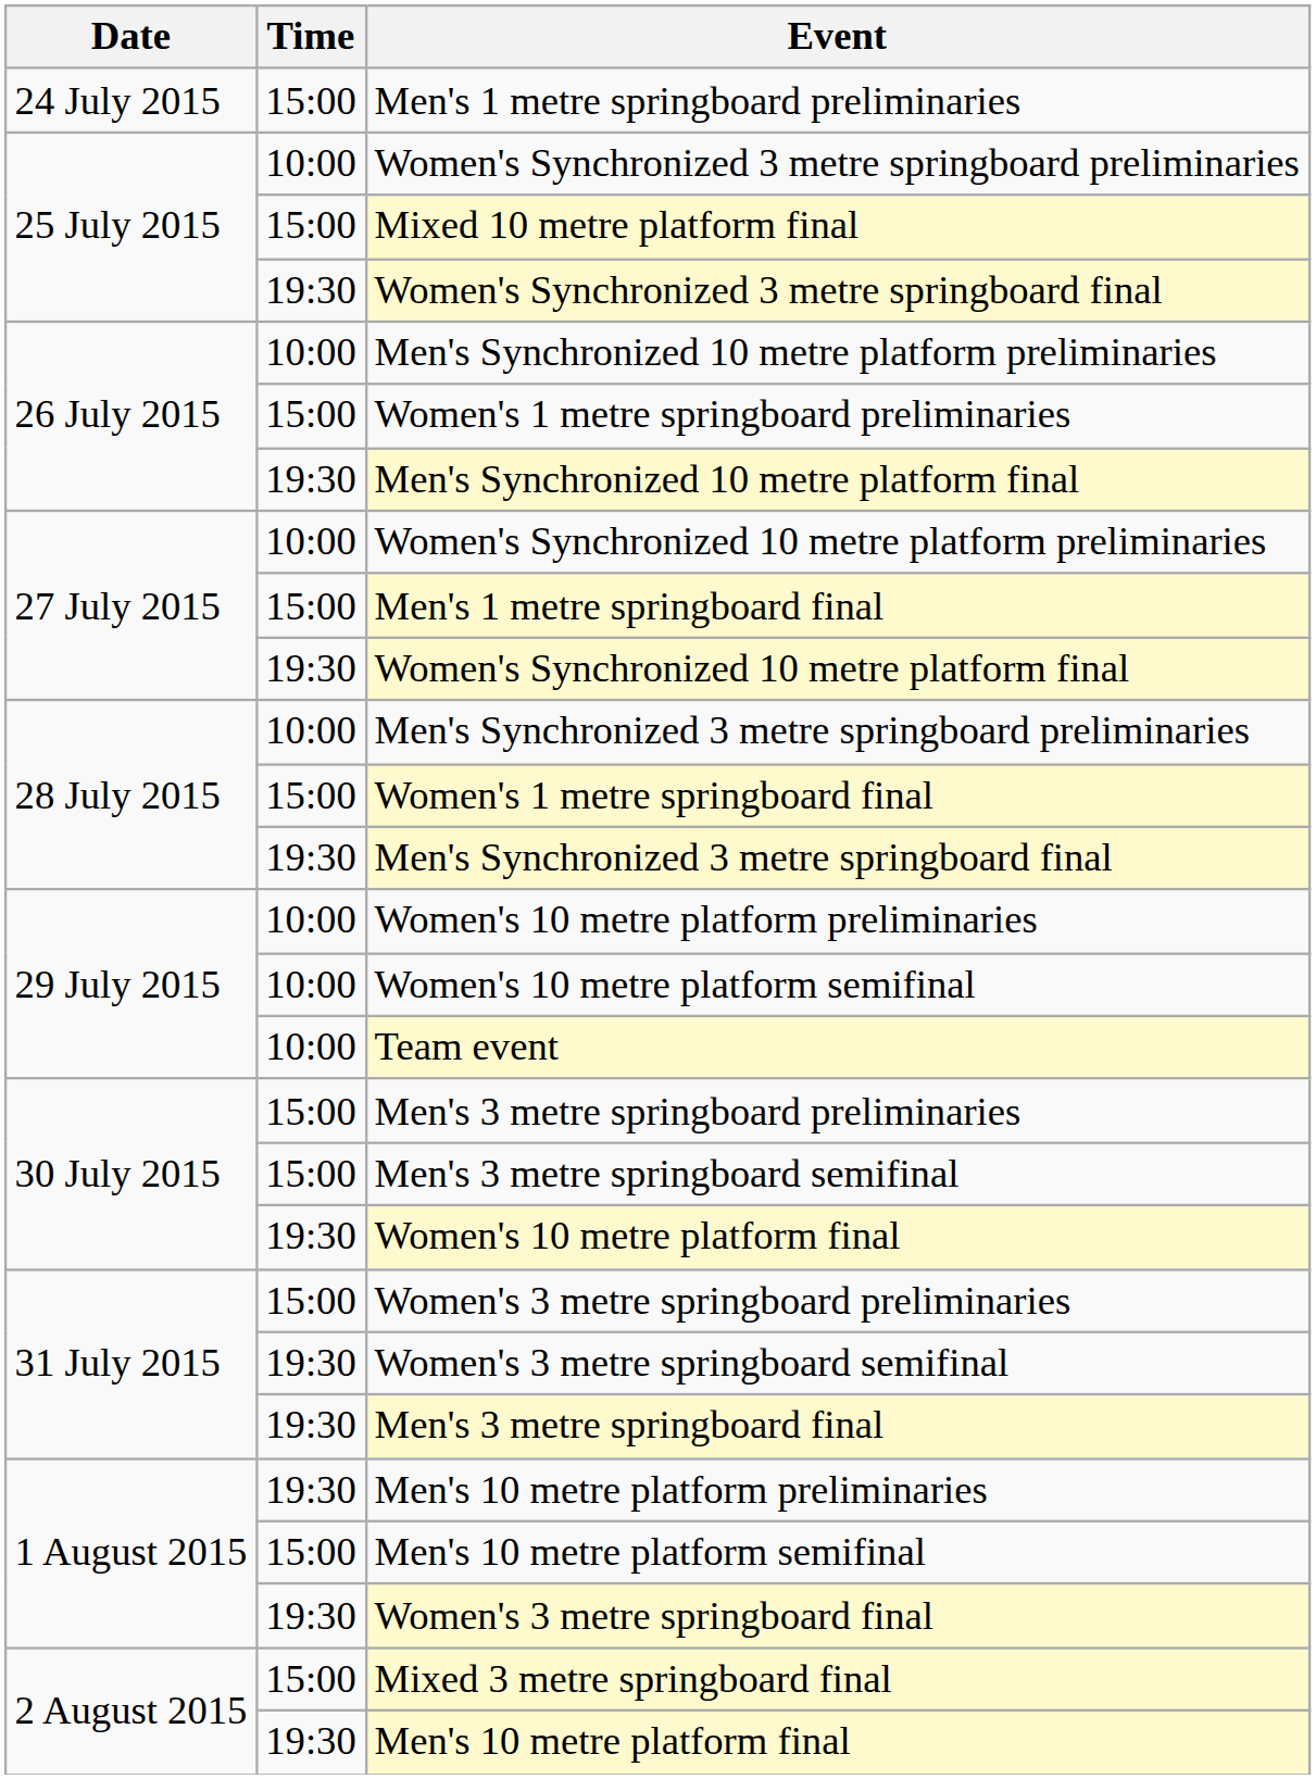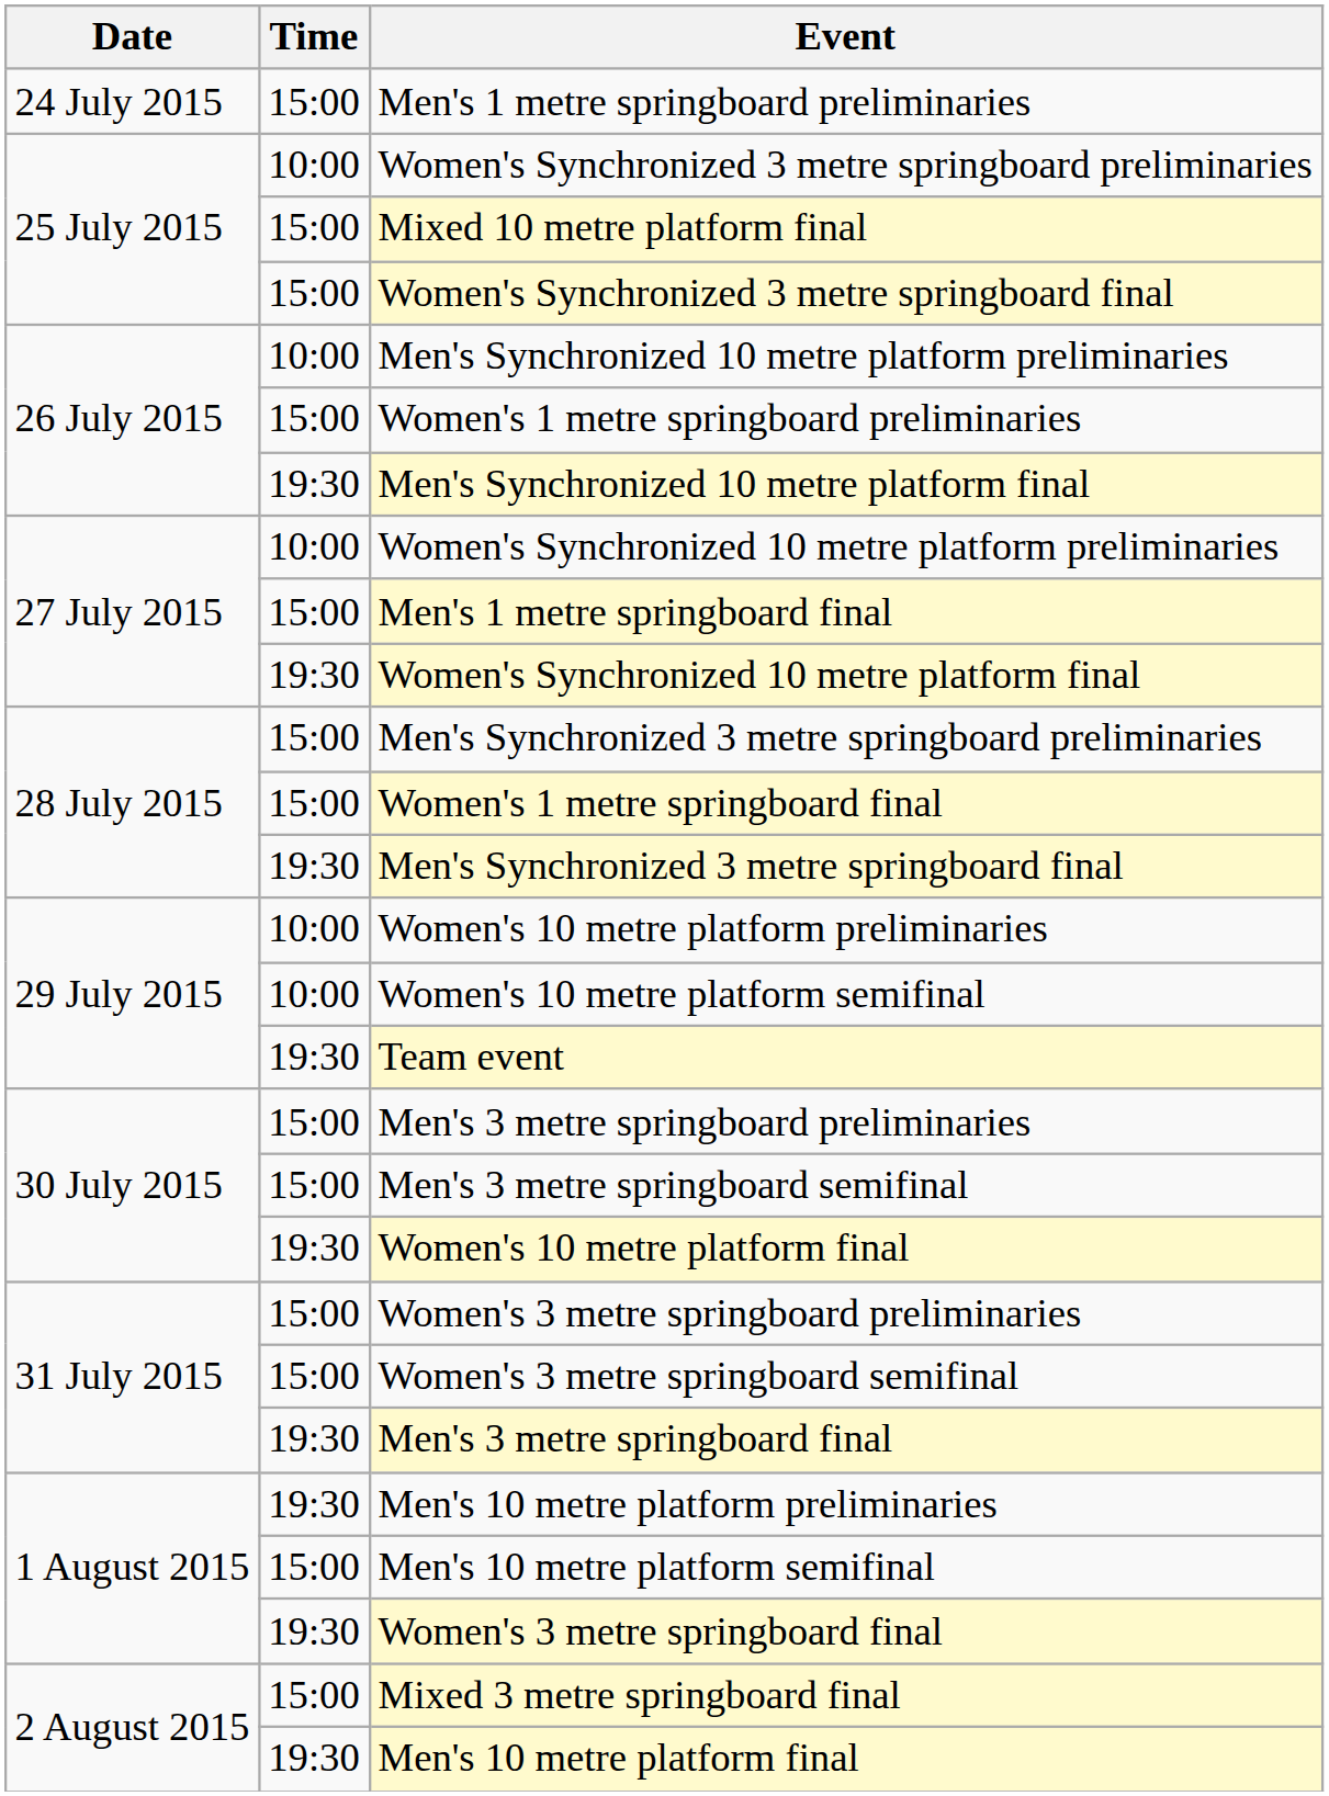Women's Synchronized 3 metre springboard final | Time: 19:30 -> 15:00
Men's Synchronized 3 metre springboard preliminaries | Time: 10:00 -> 15:00
Team event | Time: 10:00 -> 19:30
Women's 3 metre springboard semifinal | Time: 19:30 -> 15:00
